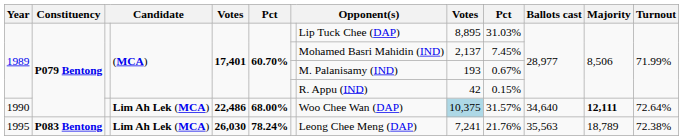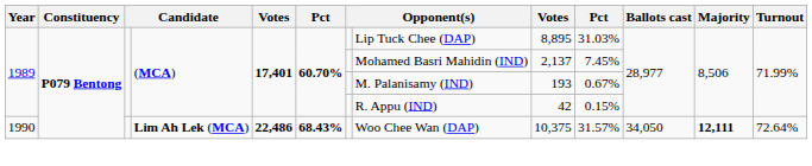1990 | column 6: 68.00% -> 68.43%
1990 | column 9: lightblue background -> no background
1990 | Ballots cast: 34,640 -> 34,050
- row: 1995 | P083 Bentong | Lim Ah Lek (MCA) | 26,030 | 78.24% | Leong Chee Meng (DAP) | 7,241 | 21.76% | 35,563 | 18,789 | 72.38%
